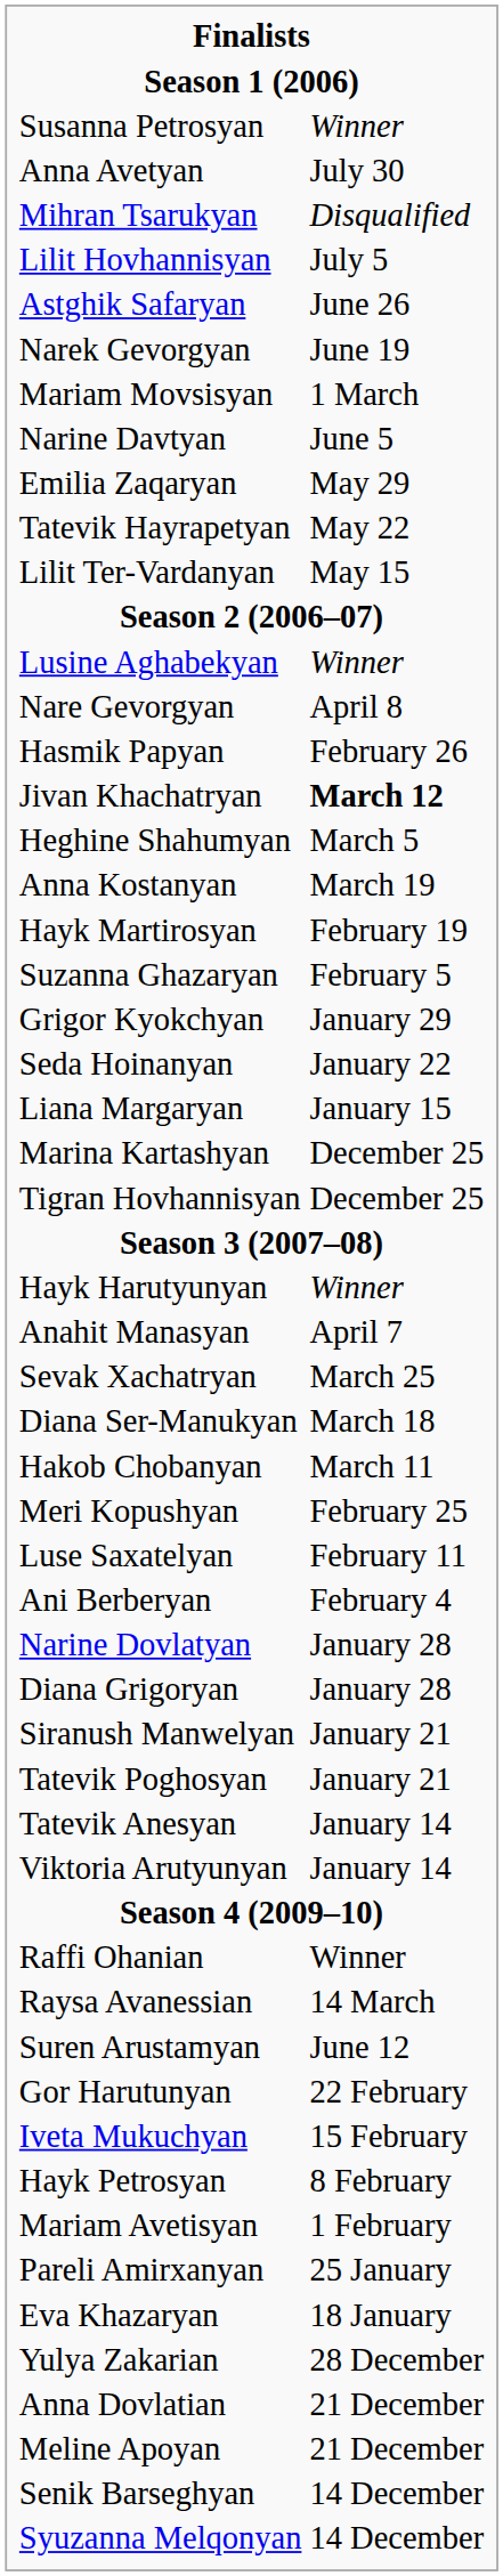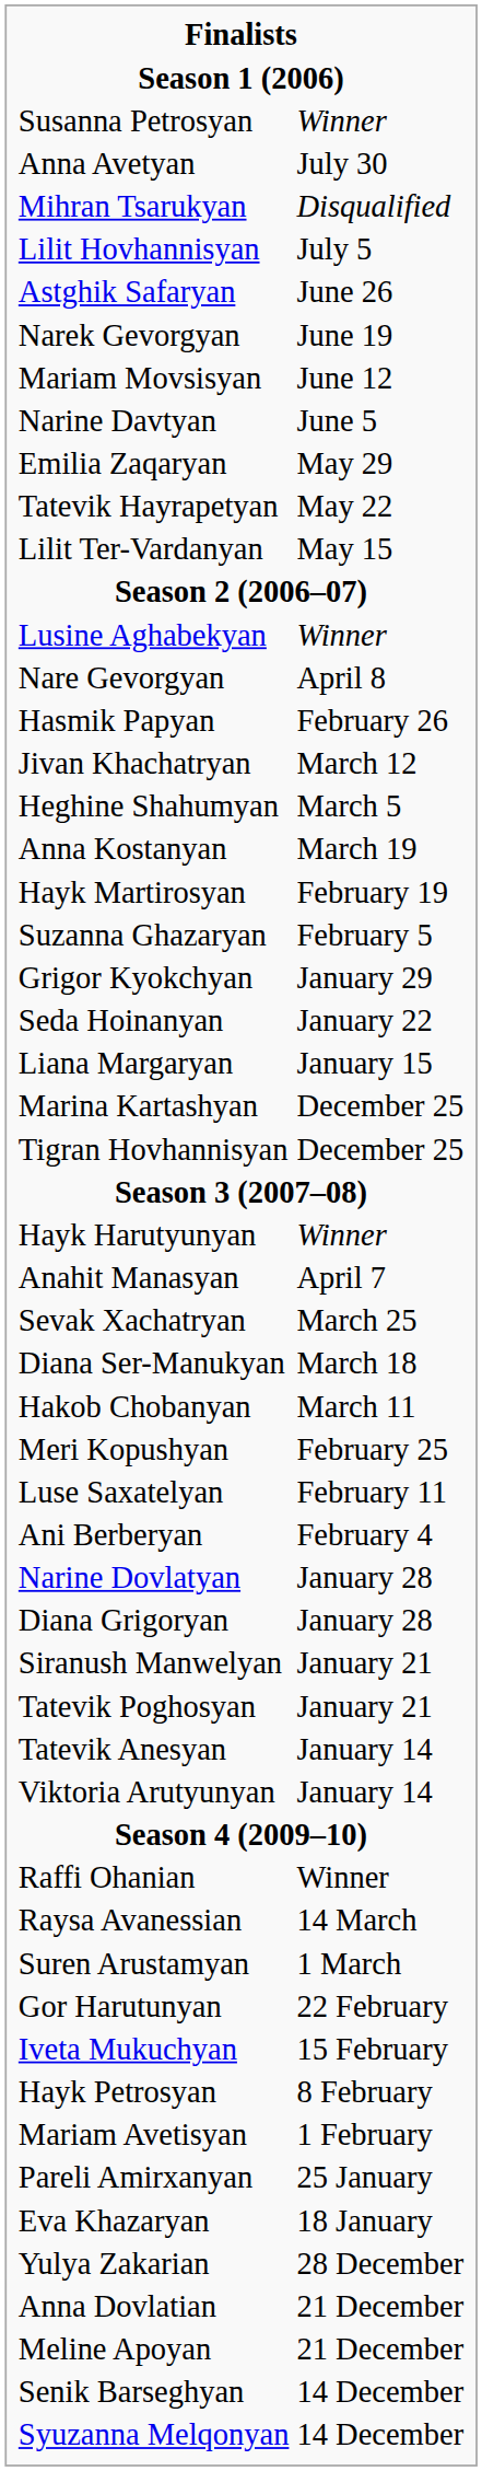Mariam Movsisyan | column 2: 1 March -> June 12
Jivan Khachatryan | column 2: bold -> normal
Suren Arustamyan | column 2: June 12 -> 1 March
